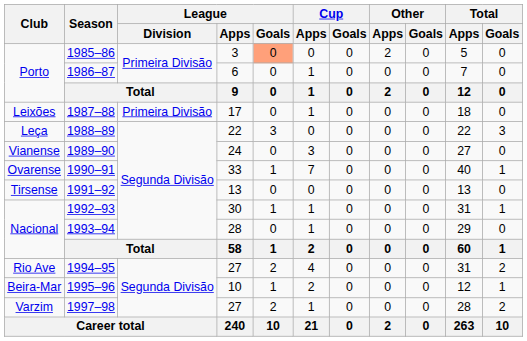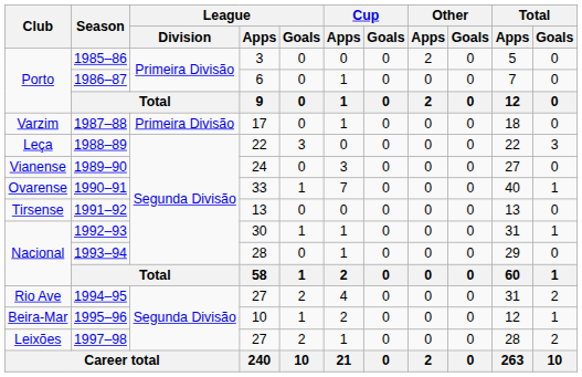1985–86 | League / Goals: lightsalmon background -> no background
1987–88 | Club: Leixões -> Varzim
1997–98 | Club: Varzim -> Leixões
